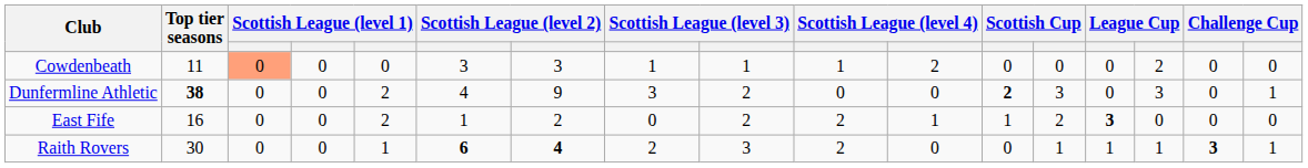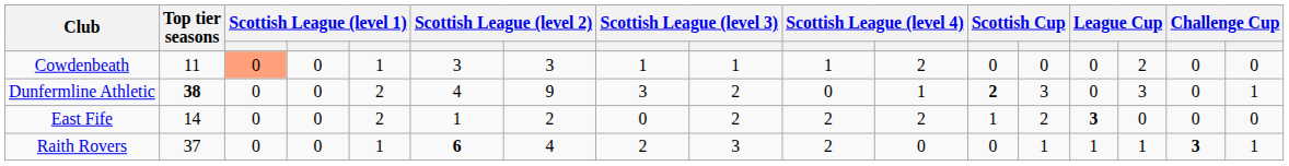Cowdenbeath | column 5: 0 -> 1
Dunfermline Athletic | column 11: 0 -> 1
East Fife | Top tier seasons: 16 -> 14
East Fife | column 11: 1 -> 2
Raith Rovers | Top tier seasons: 30 -> 37
Raith Rovers | column 7: bold -> normal
